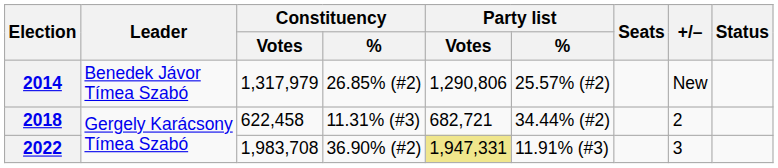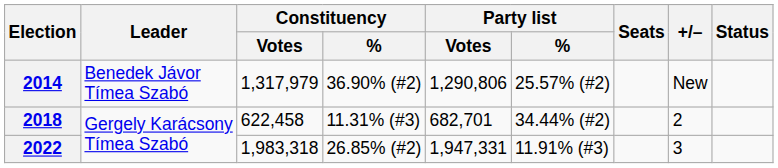2014 | Constituency / %: 26.85% (#2) -> 36.90% (#2)
2018 | Party list / Votes: 682,721 -> 682,701
2022 | Constituency / Votes: 1,983,708 -> 1,983,318
2022 | Constituency / %: 36.90% (#2) -> 26.85% (#2)
2022 | Party list / Votes: khaki background -> no background
